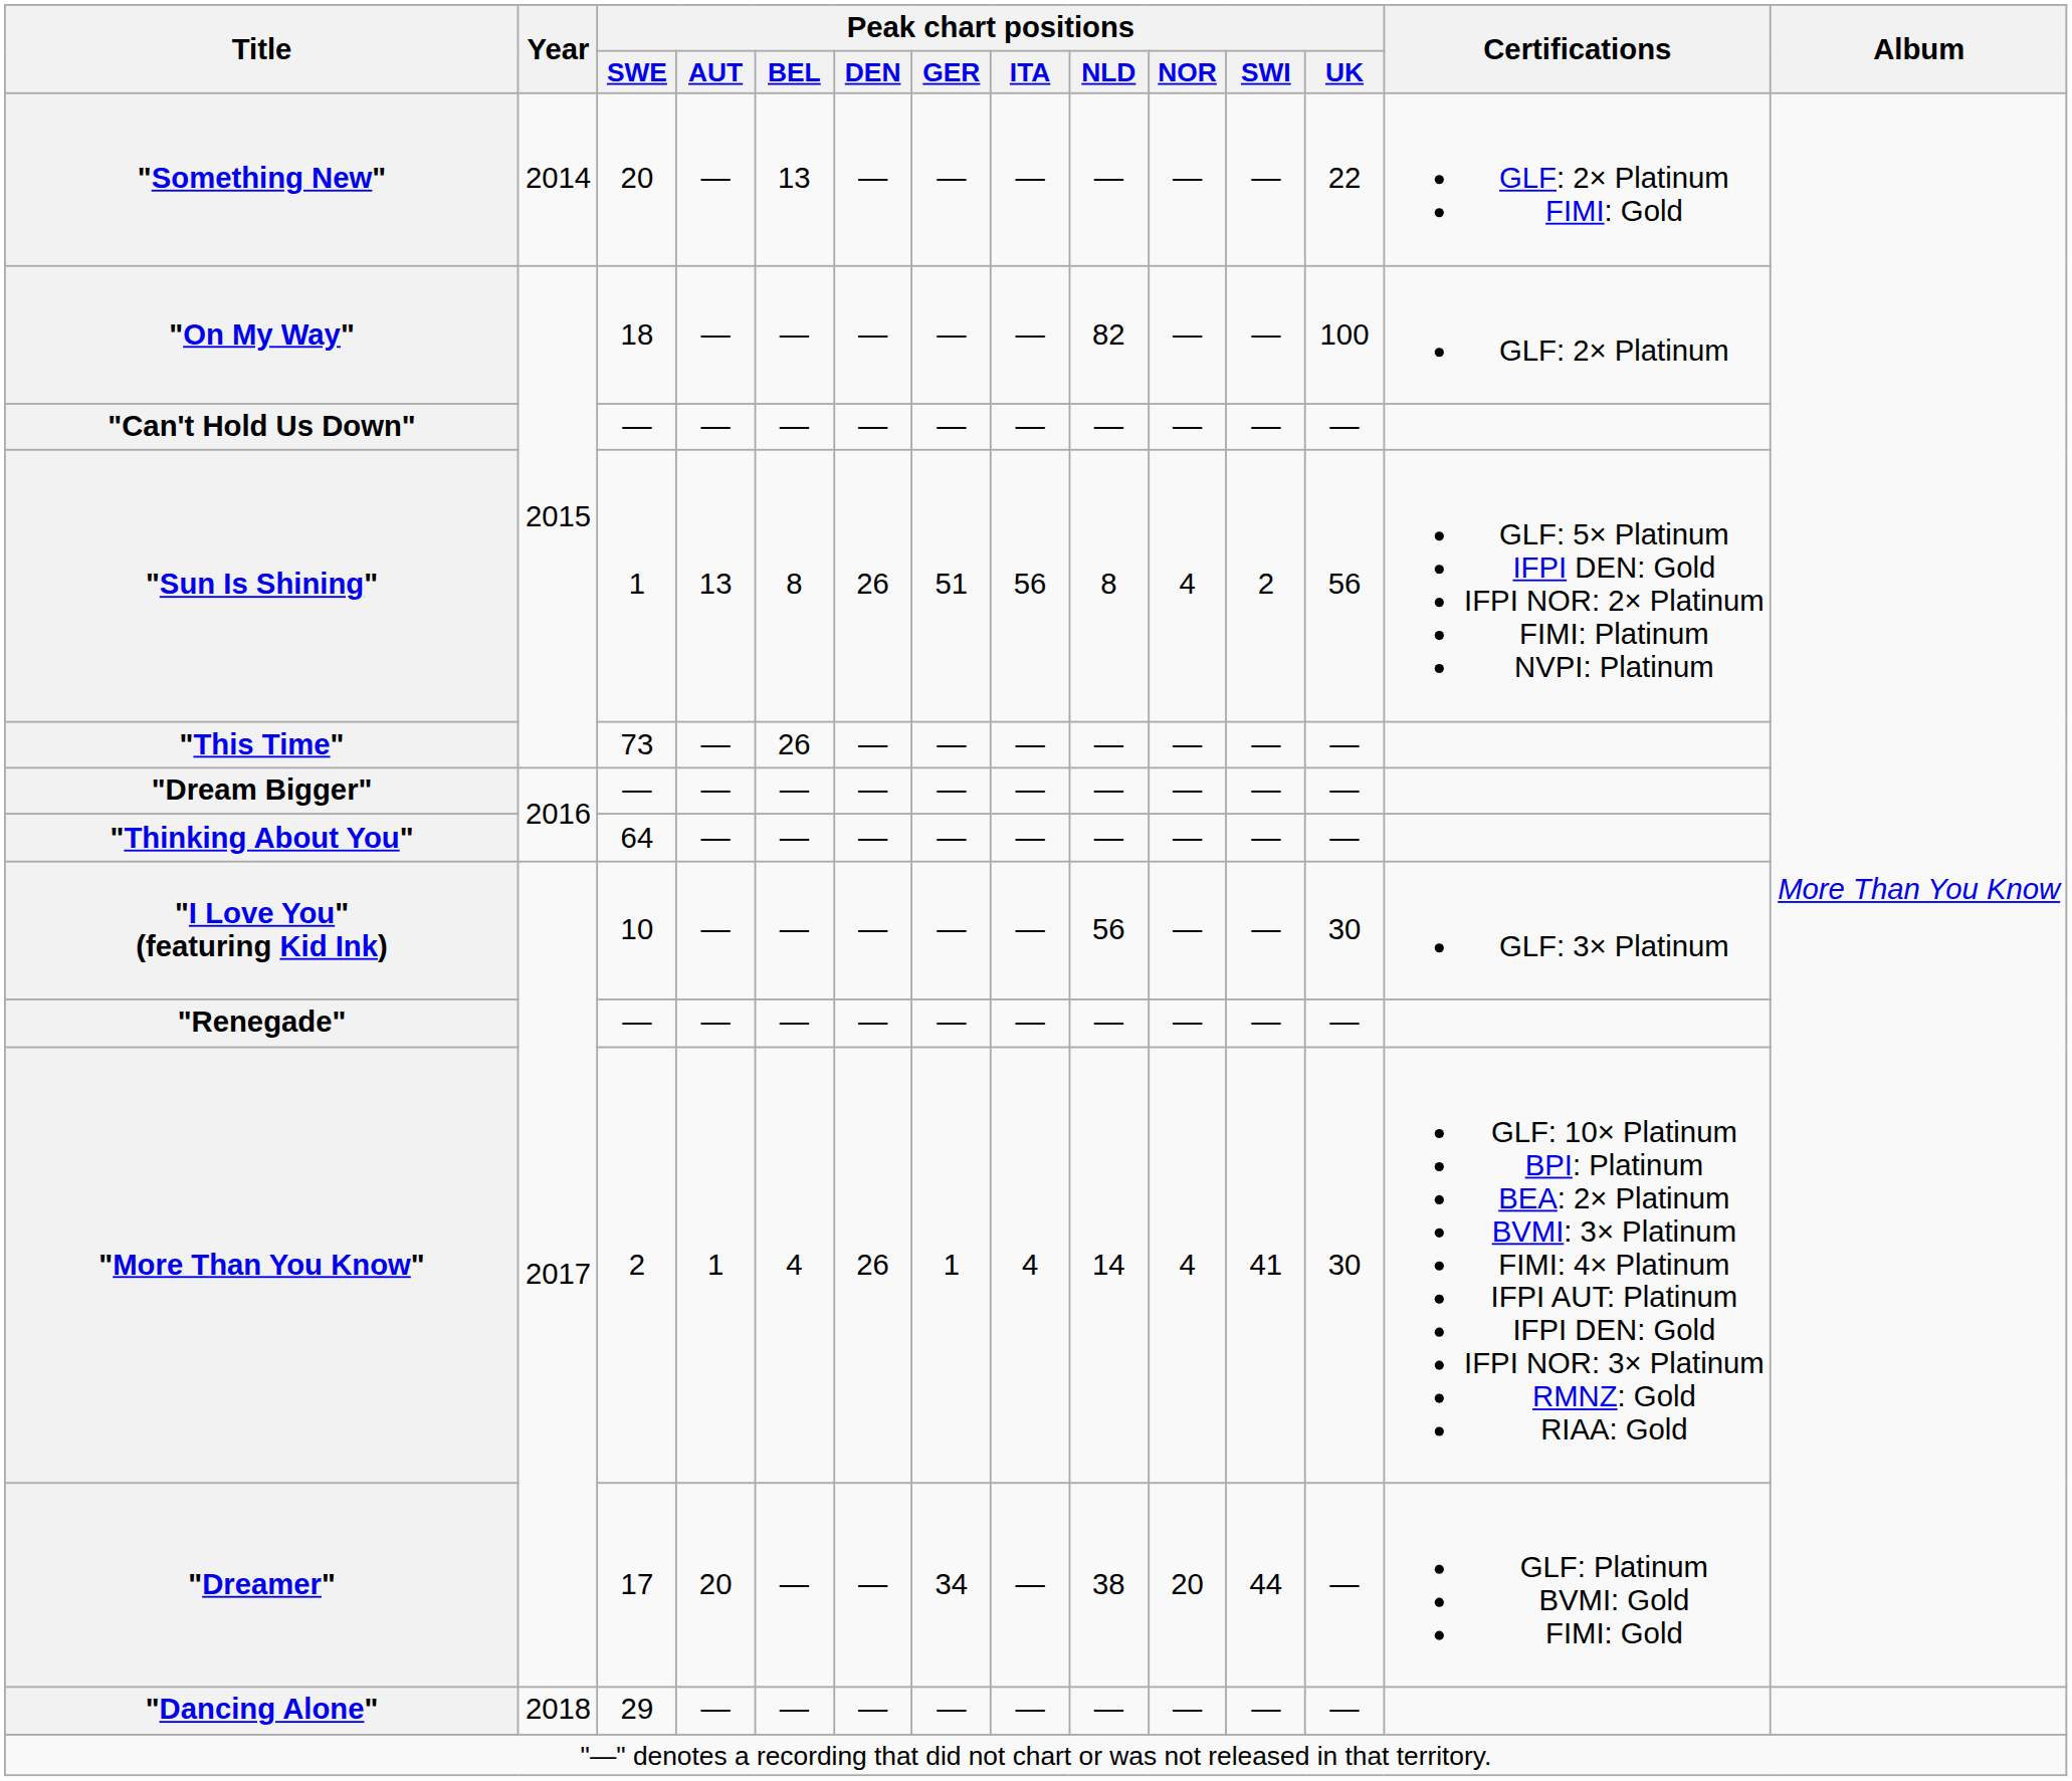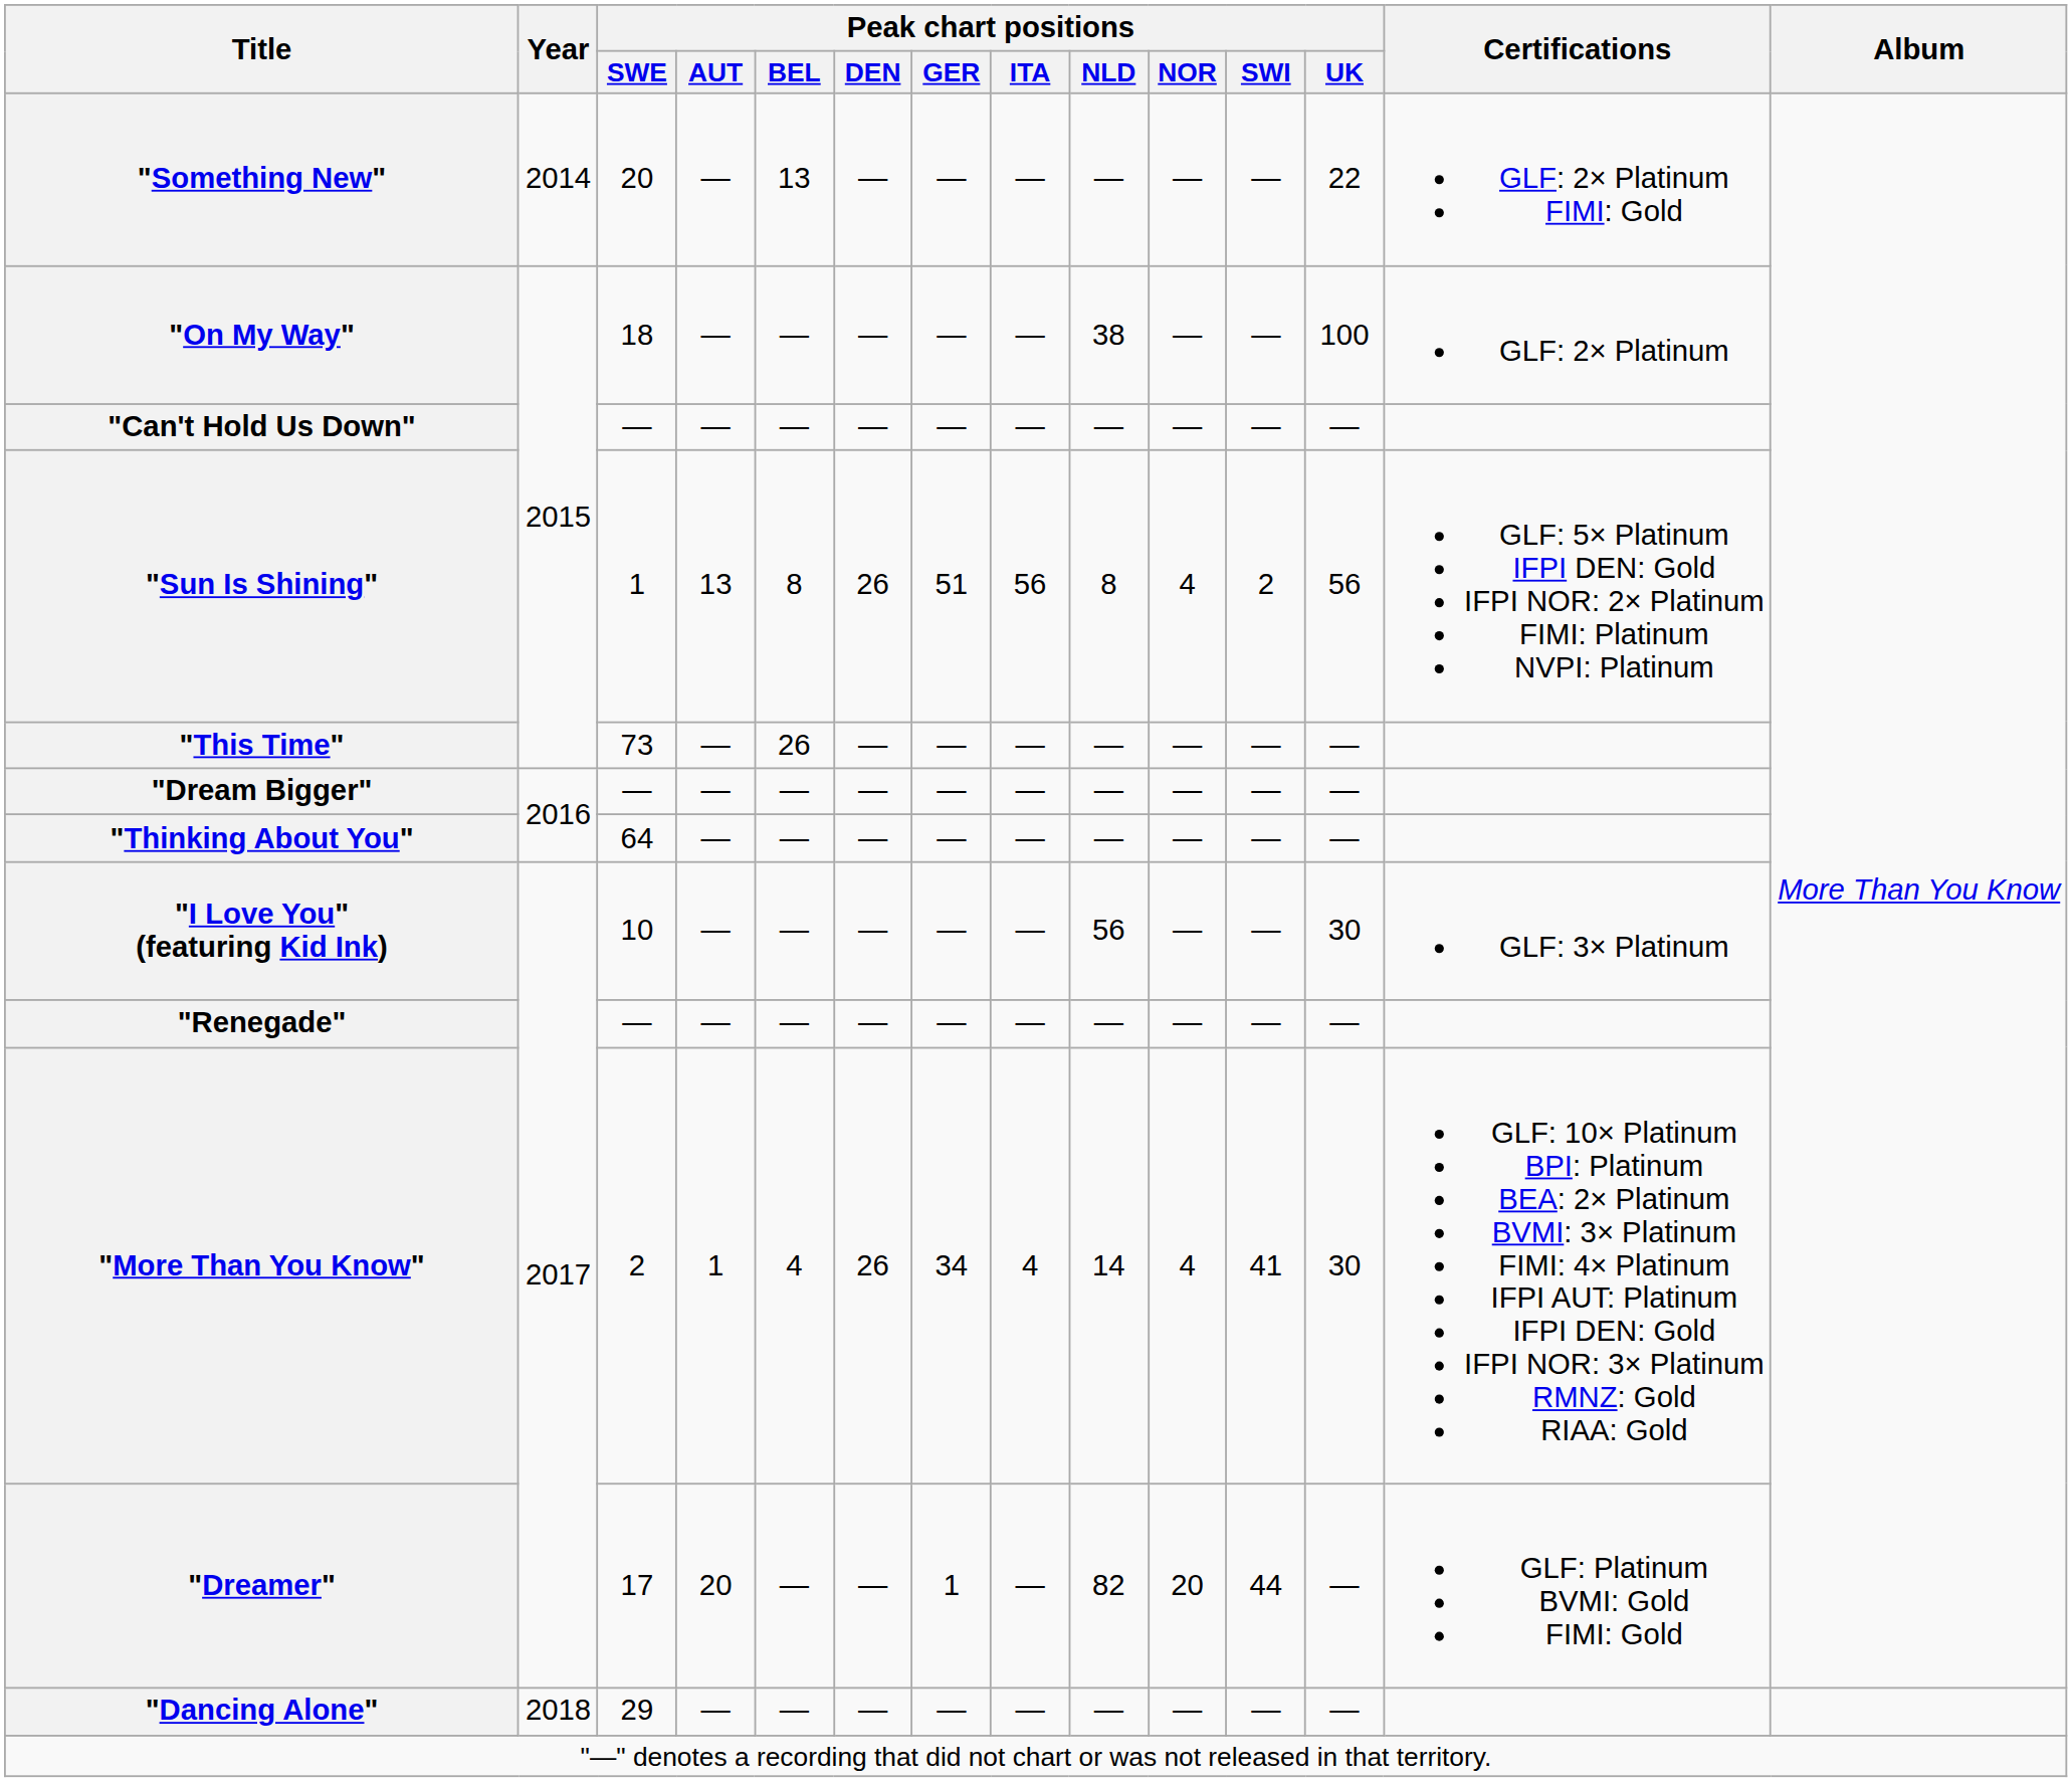"On My Way" | Peak chart positions / NLD: 82 -> 38
"More Than You Know" | Peak chart positions / GER: 1 -> 34
"Dreamer" | Peak chart positions / GER: 34 -> 1
"Dreamer" | Peak chart positions / NLD: 38 -> 82
